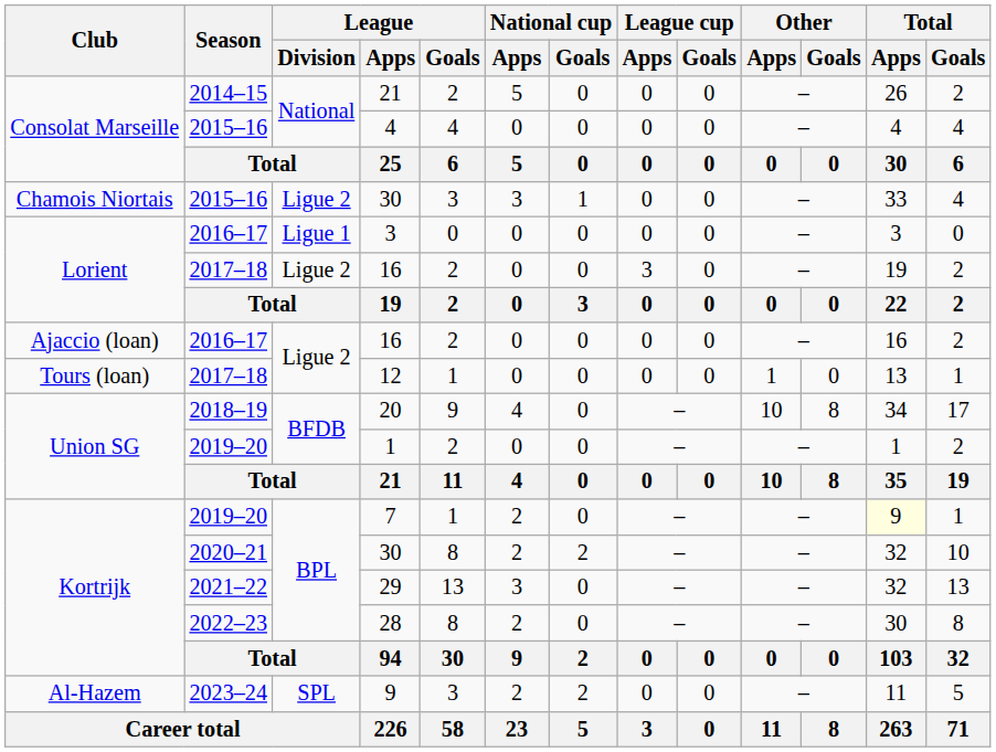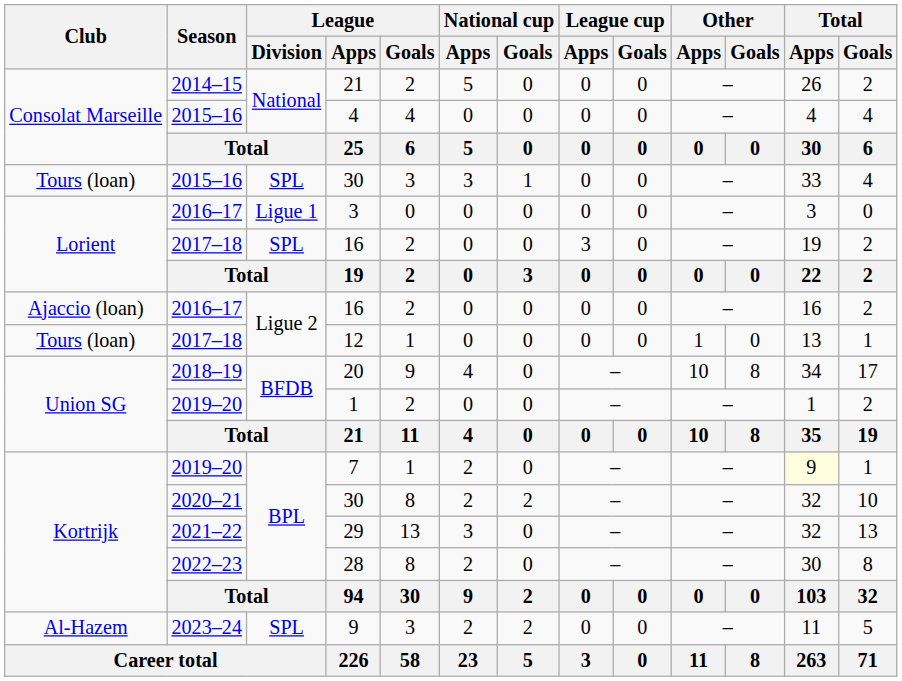2015–16 / 30 | Club: Chamois Niortais -> Tours (loan)
2015–16 / 30 | League / Division: Ligue 2 -> SPL
2017–18 / 16 | League / Division: Ligue 2 -> SPL
